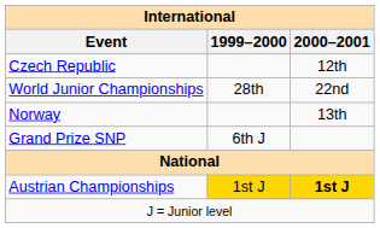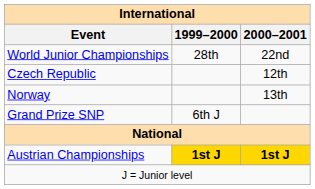rows swapped: World Junior Championships <-> Czech Republic
Austrian Championships | 1999–2000: normal -> bold
